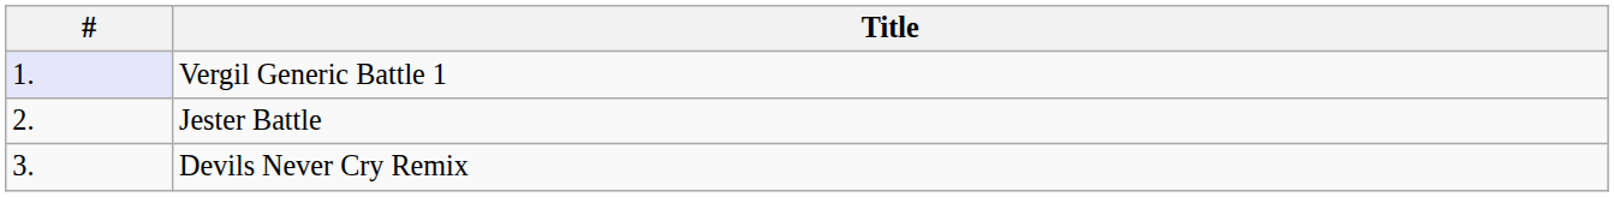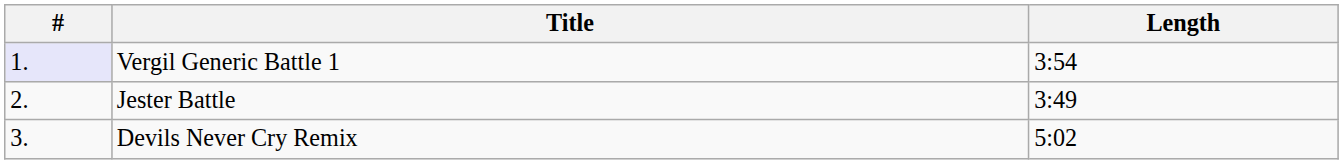+ column: Length | 3:54 | 3:49 | 5:02
